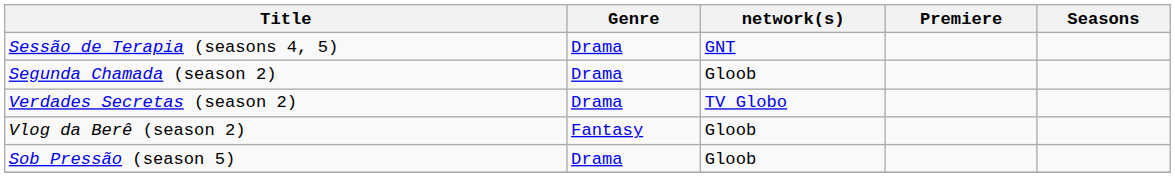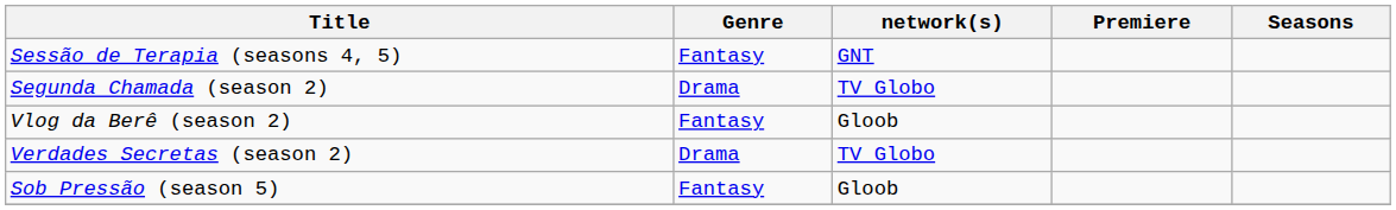Sessão de Terapia (seasons 4, 5) | Genre: Drama -> Fantasy
Segunda Chamada (season 2) | network(s): Gloob -> TV Globo
rows swapped: Vlog da Berê (season 2) <-> Verdades Secretas (season 2)
Sob Pressão (season 5) | Genre: Drama -> Fantasy
